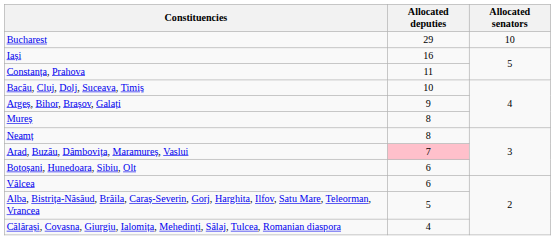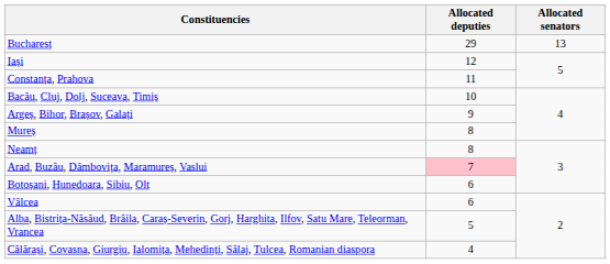Bucharest | Allocated senators: 10 -> 13
Iași | Allocated deputies: 16 -> 12
